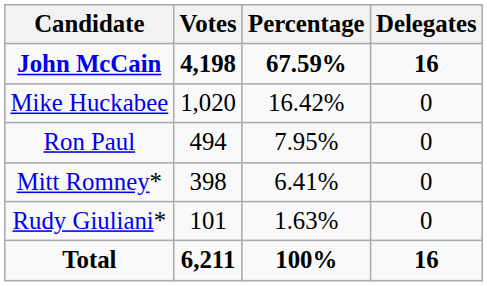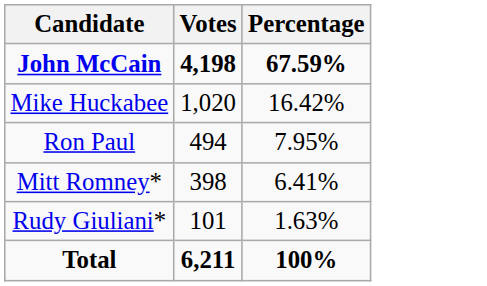- column: Delegates | 16 | 0 | 0 | 0 | 0 | 16
